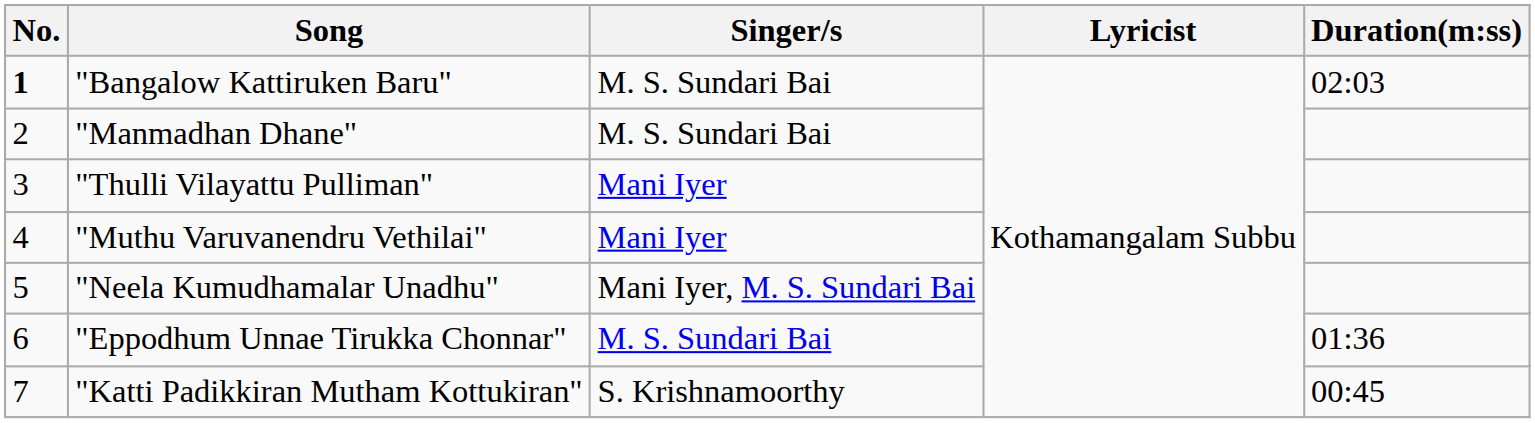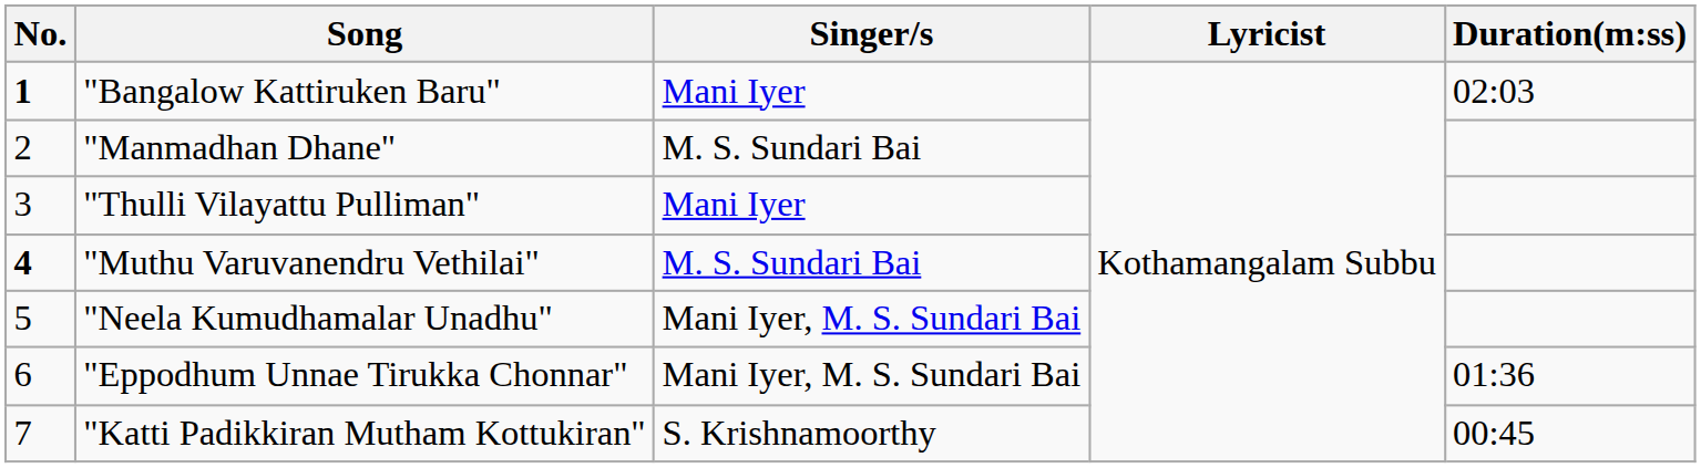"Bangalow Kattiruken Baru" | Singer/s: M. S. Sundari Bai -> Mani Iyer
"Muthu Varuvanendru Vethilai" | No.: normal -> bold
"Muthu Varuvanendru Vethilai" | Singer/s: Mani Iyer -> M. S. Sundari Bai
"Eppodhum Unnae Tirukka Chonnar" | Singer/s: M. S. Sundari Bai -> Mani Iyer, M. S. Sundari Bai
